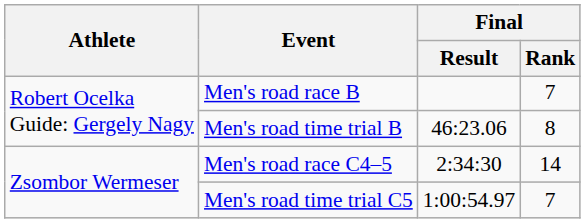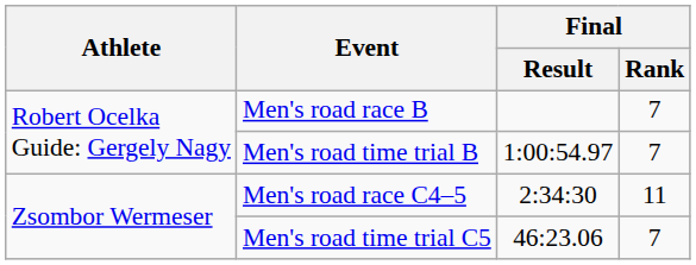Men's road time trial B | Final / Result: 46:23.06 -> 1:00:54.97
Men's road time trial B | Final / Rank: 8 -> 7
Men's road race C4–5 | Final / Rank: 14 -> 11
Men's road time trial C5 | Final / Result: 1:00:54.97 -> 46:23.06
